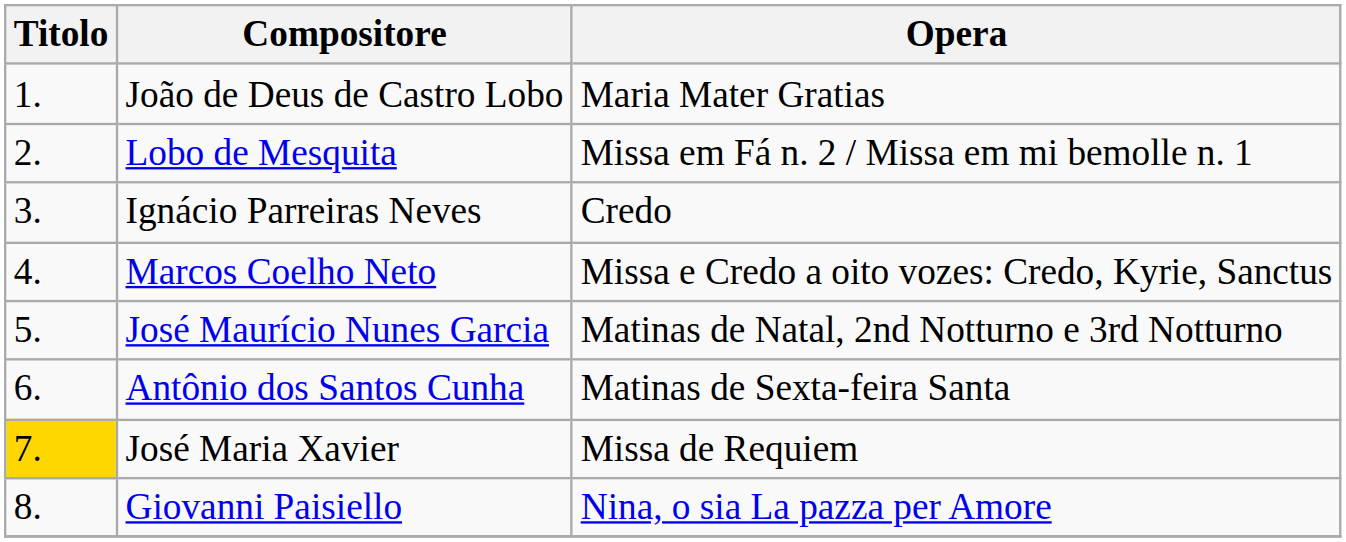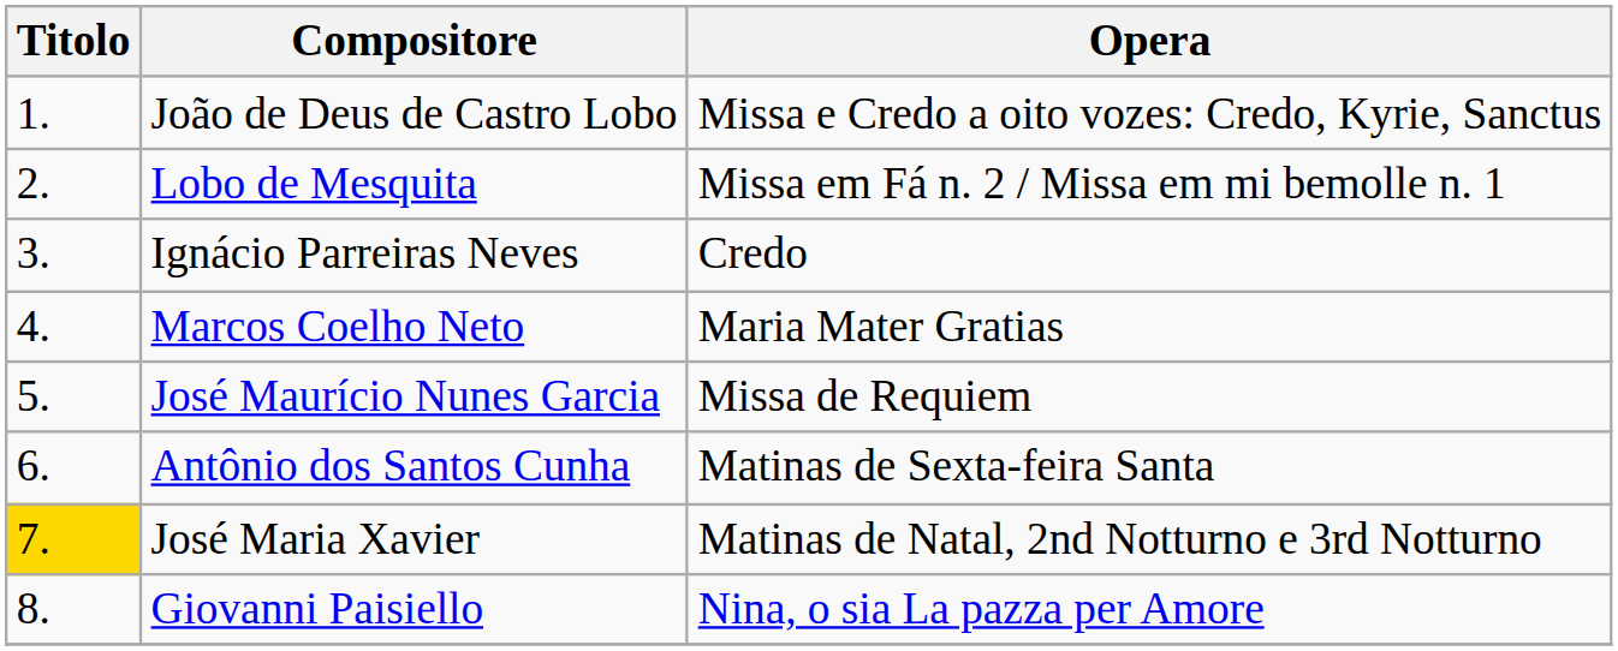João de Deus de Castro Lobo | Opera: Maria Mater Gratias -> Missa e Credo a oito vozes: Credo, Kyrie, Sanctus
Marcos Coelho Neto | Opera: Missa e Credo a oito vozes: Credo, Kyrie, Sanctus -> Maria Mater Gratias
José Maurício Nunes Garcia | Opera: Matinas de Natal, 2nd Notturno e 3rd Notturno -> Missa de Requiem
José Maria Xavier | Opera: Missa de Requiem -> Matinas de Natal, 2nd Notturno e 3rd Notturno
